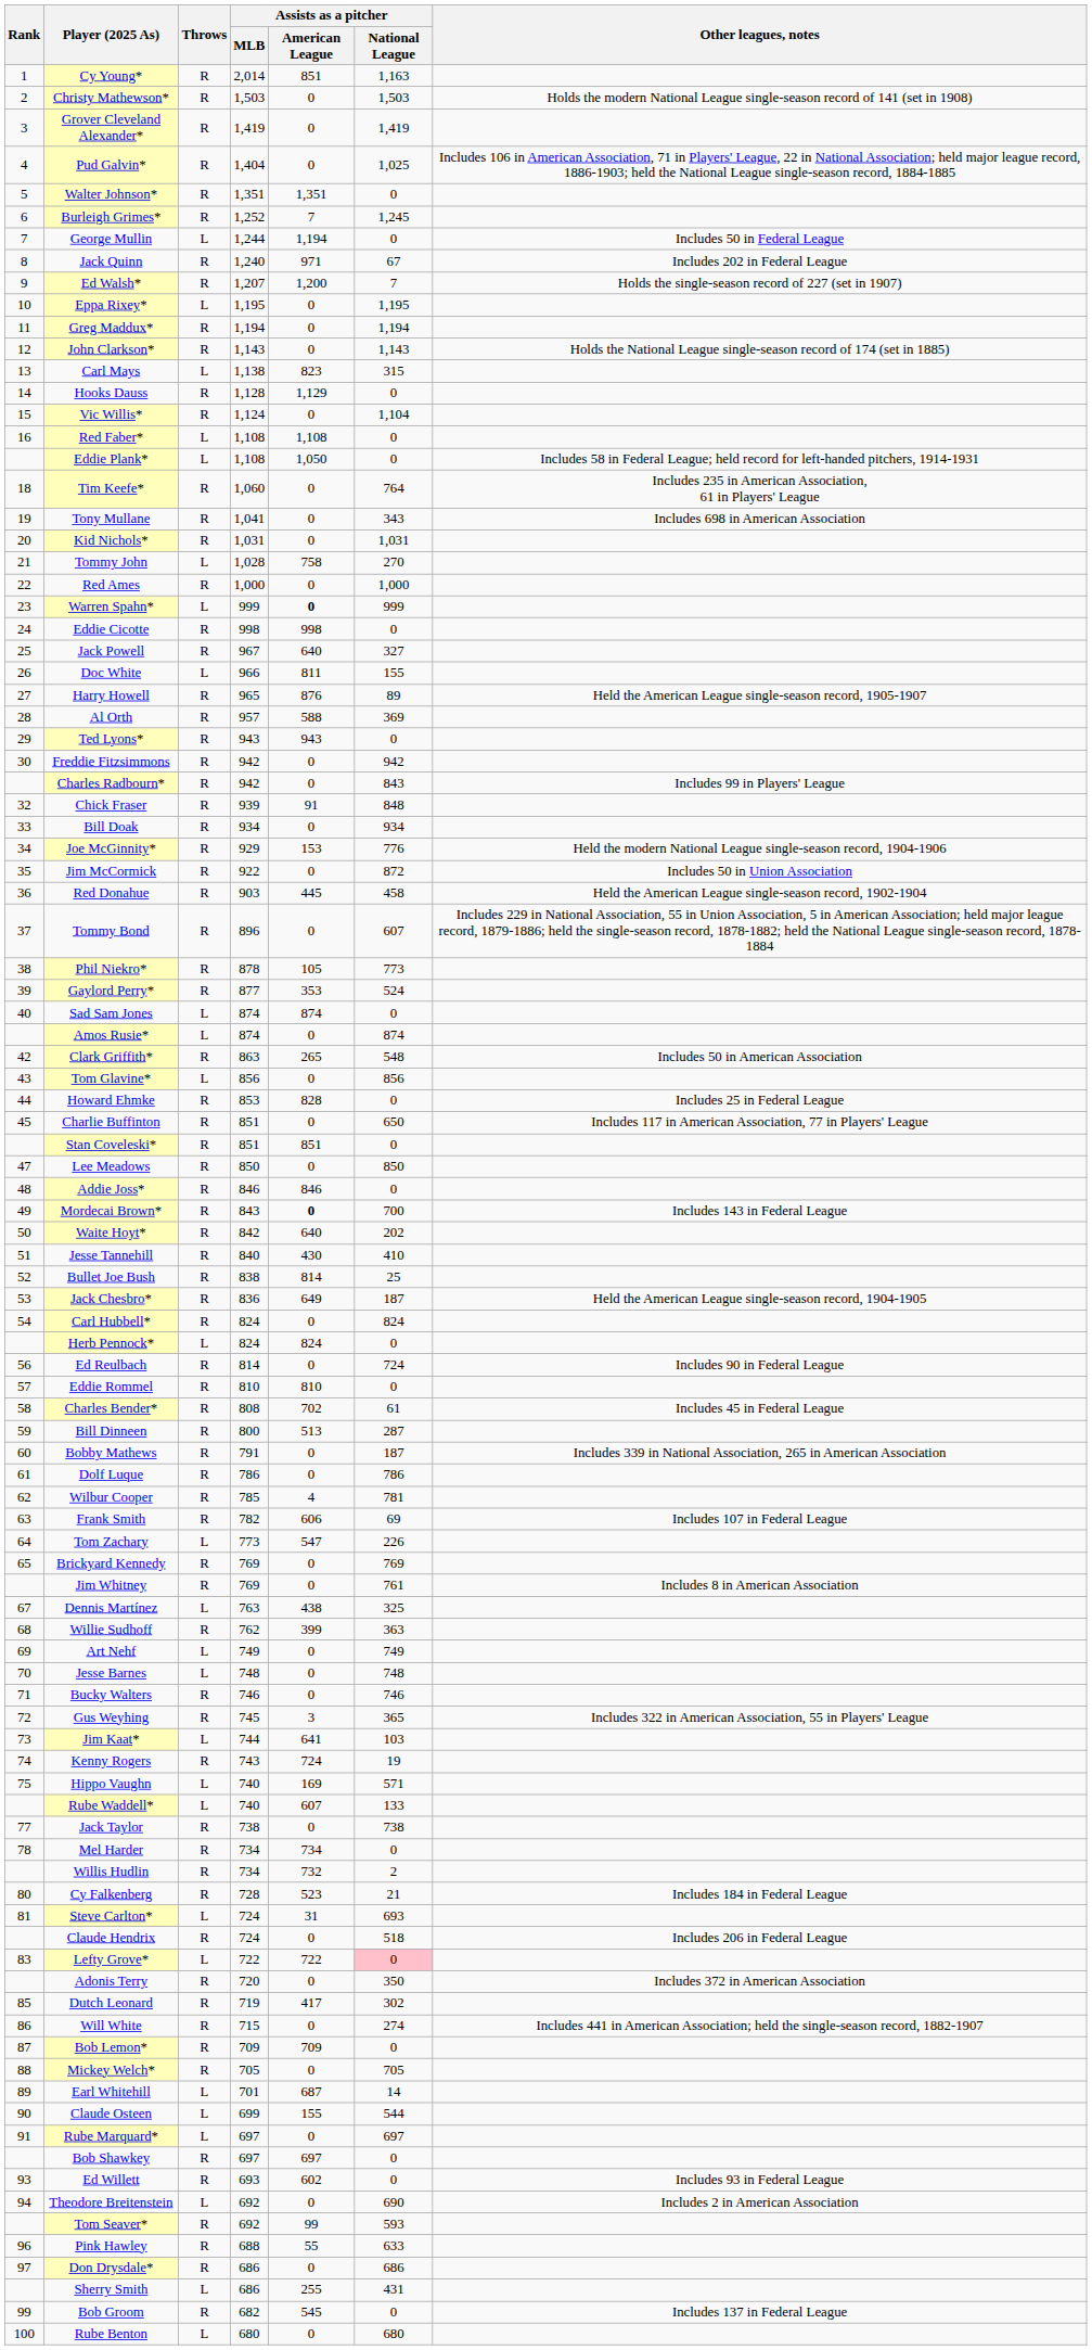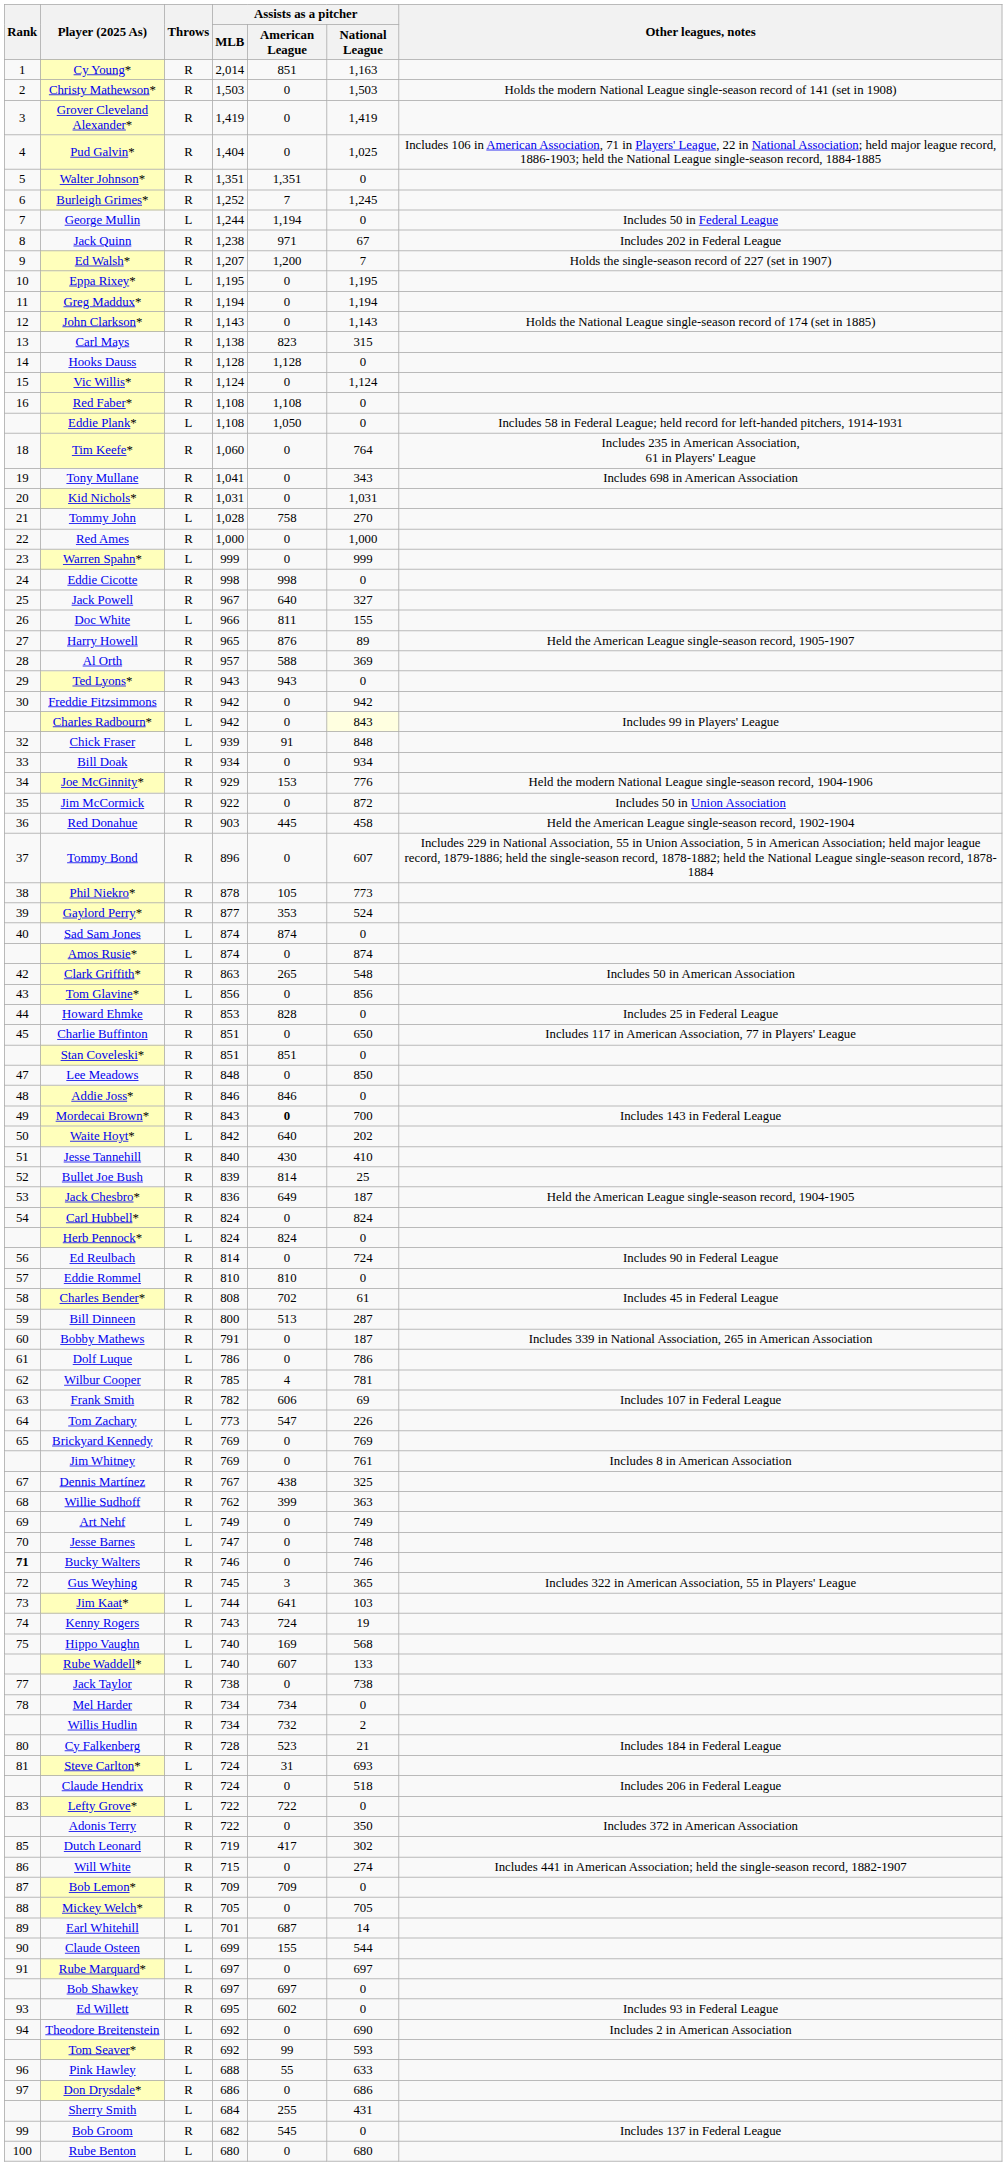Jack Quinn | Assists as a pitcher / MLB: 1,240 -> 1,238
Carl Mays | Throws: L -> R
Hooks Dauss | Assists as a pitcher / American League: 1,129 -> 1,128
Vic Willis* | Assists as a pitcher / National League: 1,104 -> 1,124
Red Faber* | Throws: L -> R
Warren Spahn* | Assists as a pitcher / American League: bold -> normal
Charles Radbourn* | Throws: R -> L
Charles Radbourn* | Assists as a pitcher / National League: no background -> lightyellow background
Chick Fraser | Throws: R -> L
Lee Meadows | Assists as a pitcher / MLB: 850 -> 848
Waite Hoyt* | Throws: R -> L
Bullet Joe Bush | Assists as a pitcher / MLB: 838 -> 839
Dolf Luque | Throws: R -> L
Dennis Martínez | Throws: L -> R
Dennis Martínez | Assists as a pitcher / MLB: 763 -> 767
Jesse Barnes | Assists as a pitcher / MLB: 748 -> 747
Bucky Walters | Rank: normal -> bold
Hippo Vaughn | Assists as a pitcher / National League: 571 -> 568
Lefty Grove* | Assists as a pitcher / National League: pink background -> no background
Adonis Terry | Assists as a pitcher / MLB: 720 -> 722
Ed Willett | Assists as a pitcher / MLB: 693 -> 695
Pink Hawley | Throws: R -> L
Sherry Smith | Assists as a pitcher / MLB: 686 -> 684
